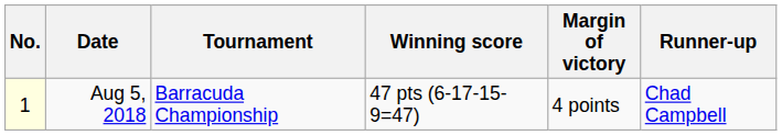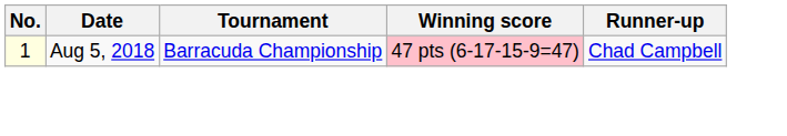- column: Margin of victory | 4 points
Aug 5, 2018 | Winning score: no background -> pink background
